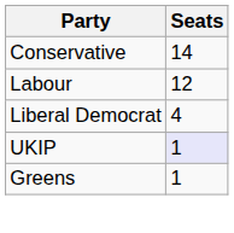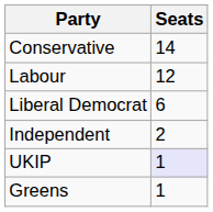Liberal Democrat | Seats: 4 -> 6
+ row: Independent | 2
